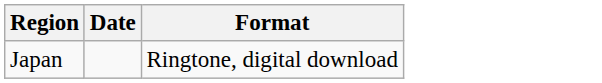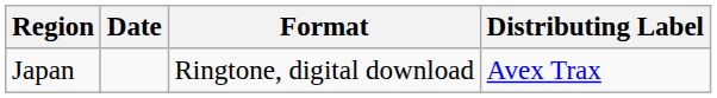+ column: Distributing Label | Avex Trax
